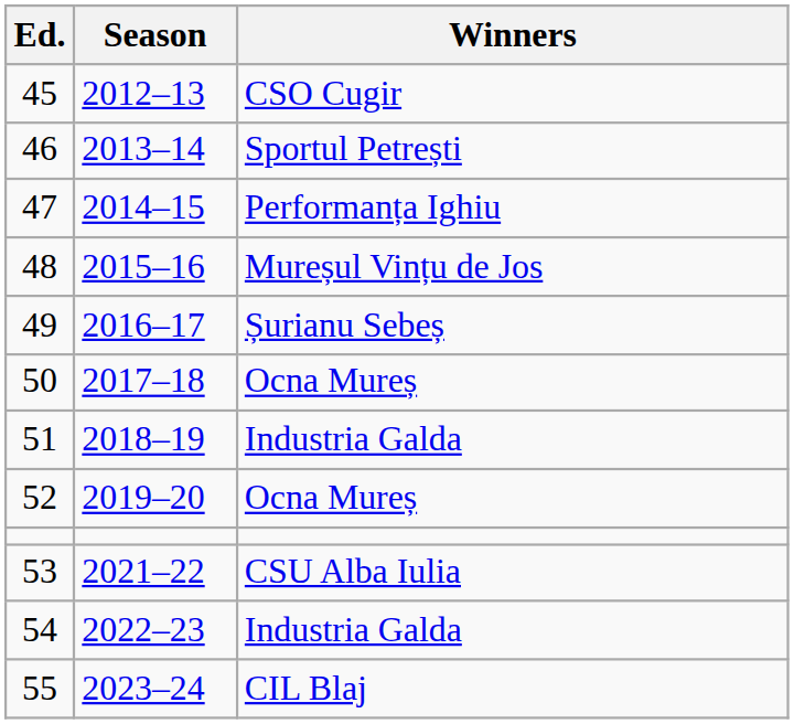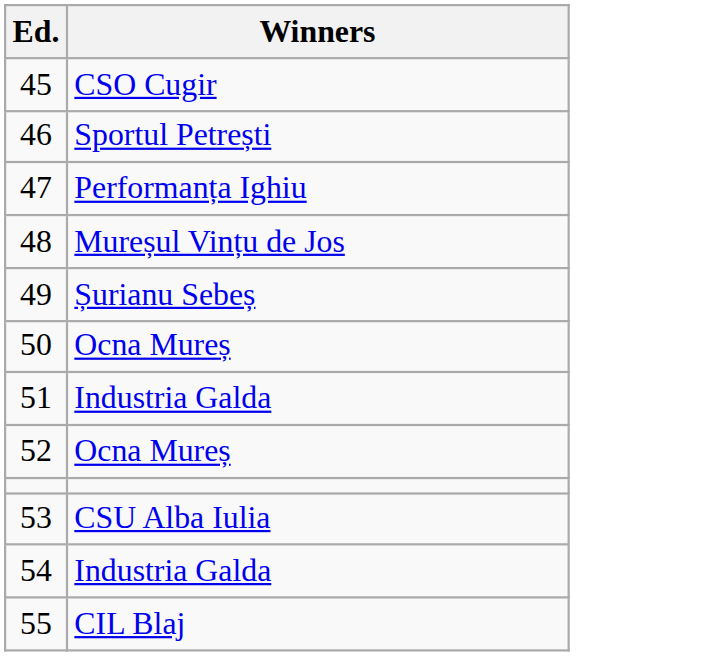- column: Season | 2012–13 | 2013–14 | 2014–15 | 2015–16 | 2016–17 | 2017–18 | 2018–19 | 2019–20 | 2021–22 | 2022–23 | 2023–24
